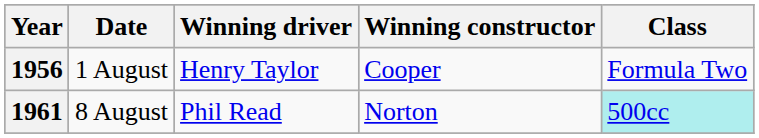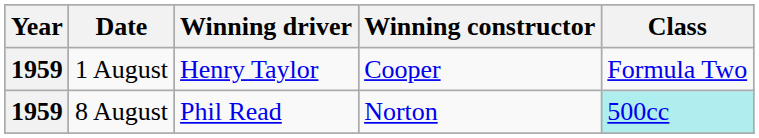1 August | Year: 1956 -> 1959
8 August | Year: 1961 -> 1959
